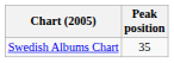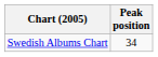Swedish Albums Chart | Peak position: 35 -> 34
